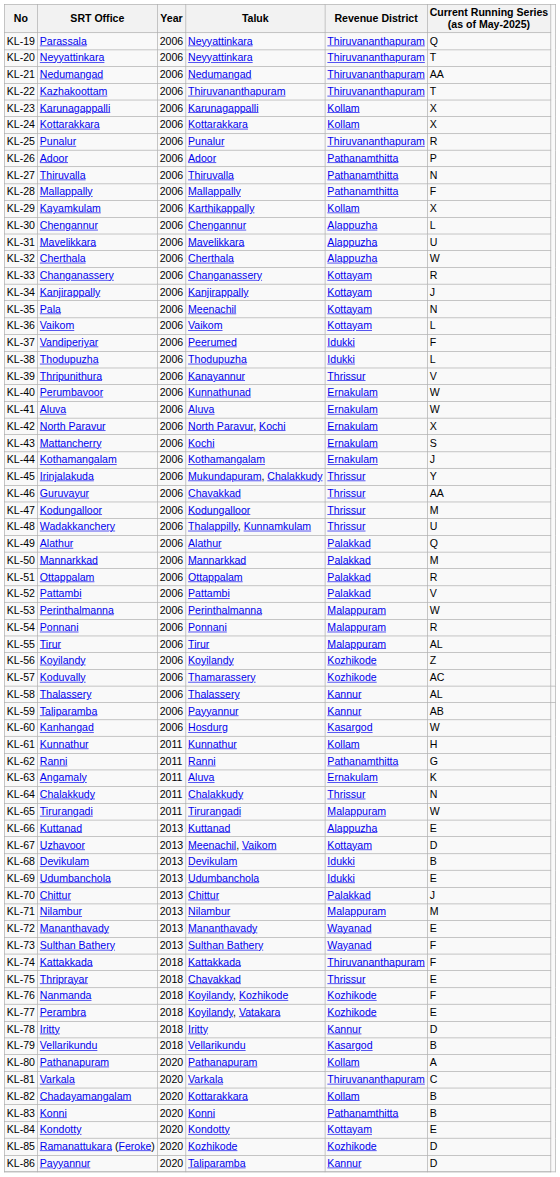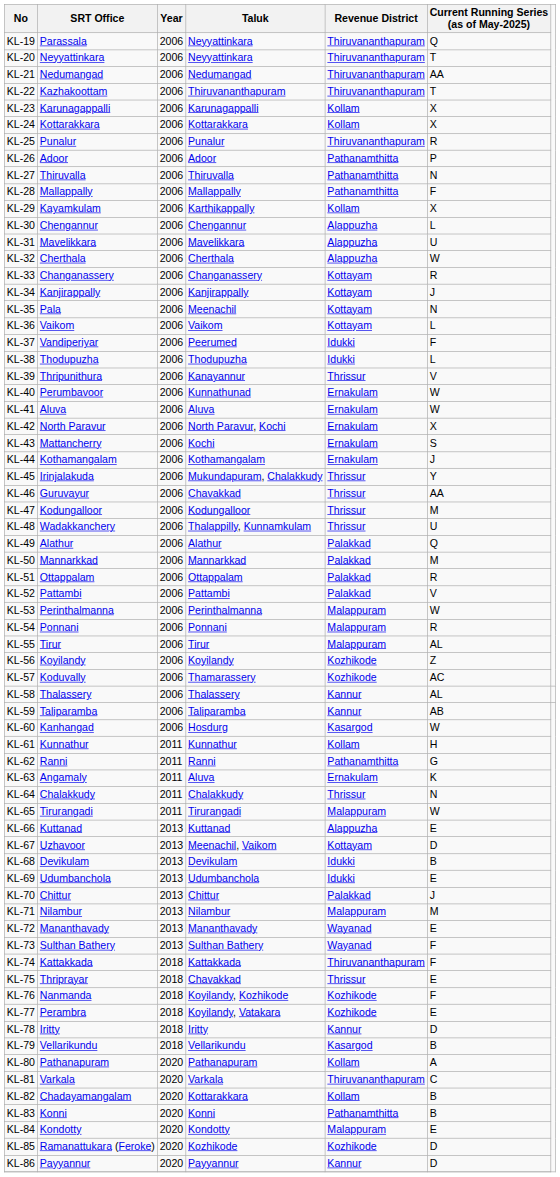KL-59 | Taluk: Payyannur -> Taliparamba
KL-84 | Revenue District: Kottayam -> Malappuram
KL-86 | Taluk: Taliparamba -> Payyannur
